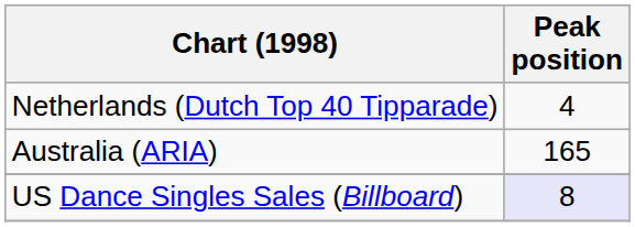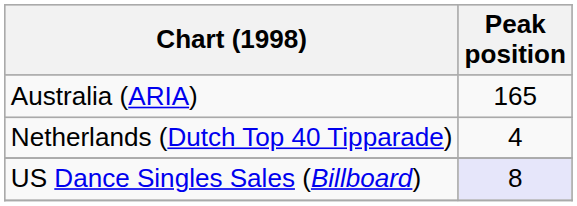rows swapped: Australia (ARIA) <-> Netherlands (Dutch Top 40 Tipparade)
